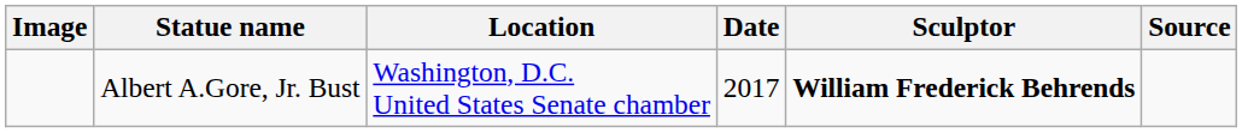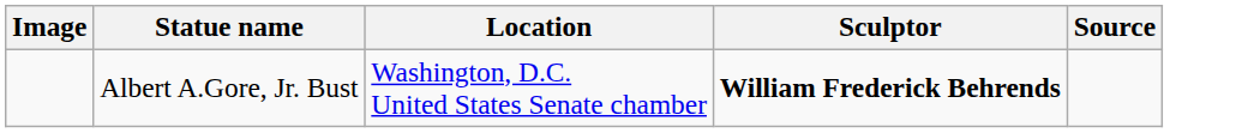- column: Date | 2017
